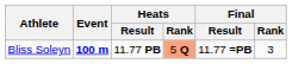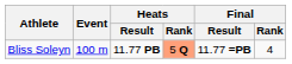Bliss Soleyn | Event: bold -> normal
Bliss Soleyn | Final / Rank: 3 -> 4
